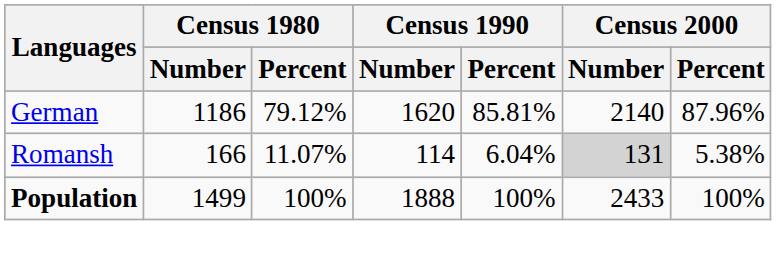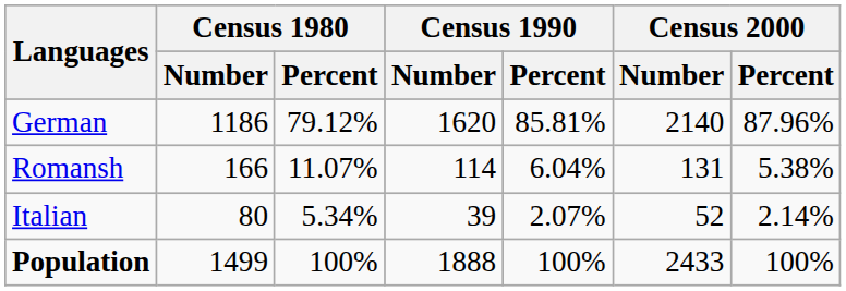Romansh | Census 2000 / Number: lightgrey background -> no background
+ row: Italian | 80 | 5.34% | 39 | 2.07% | 52 | 2.14%
